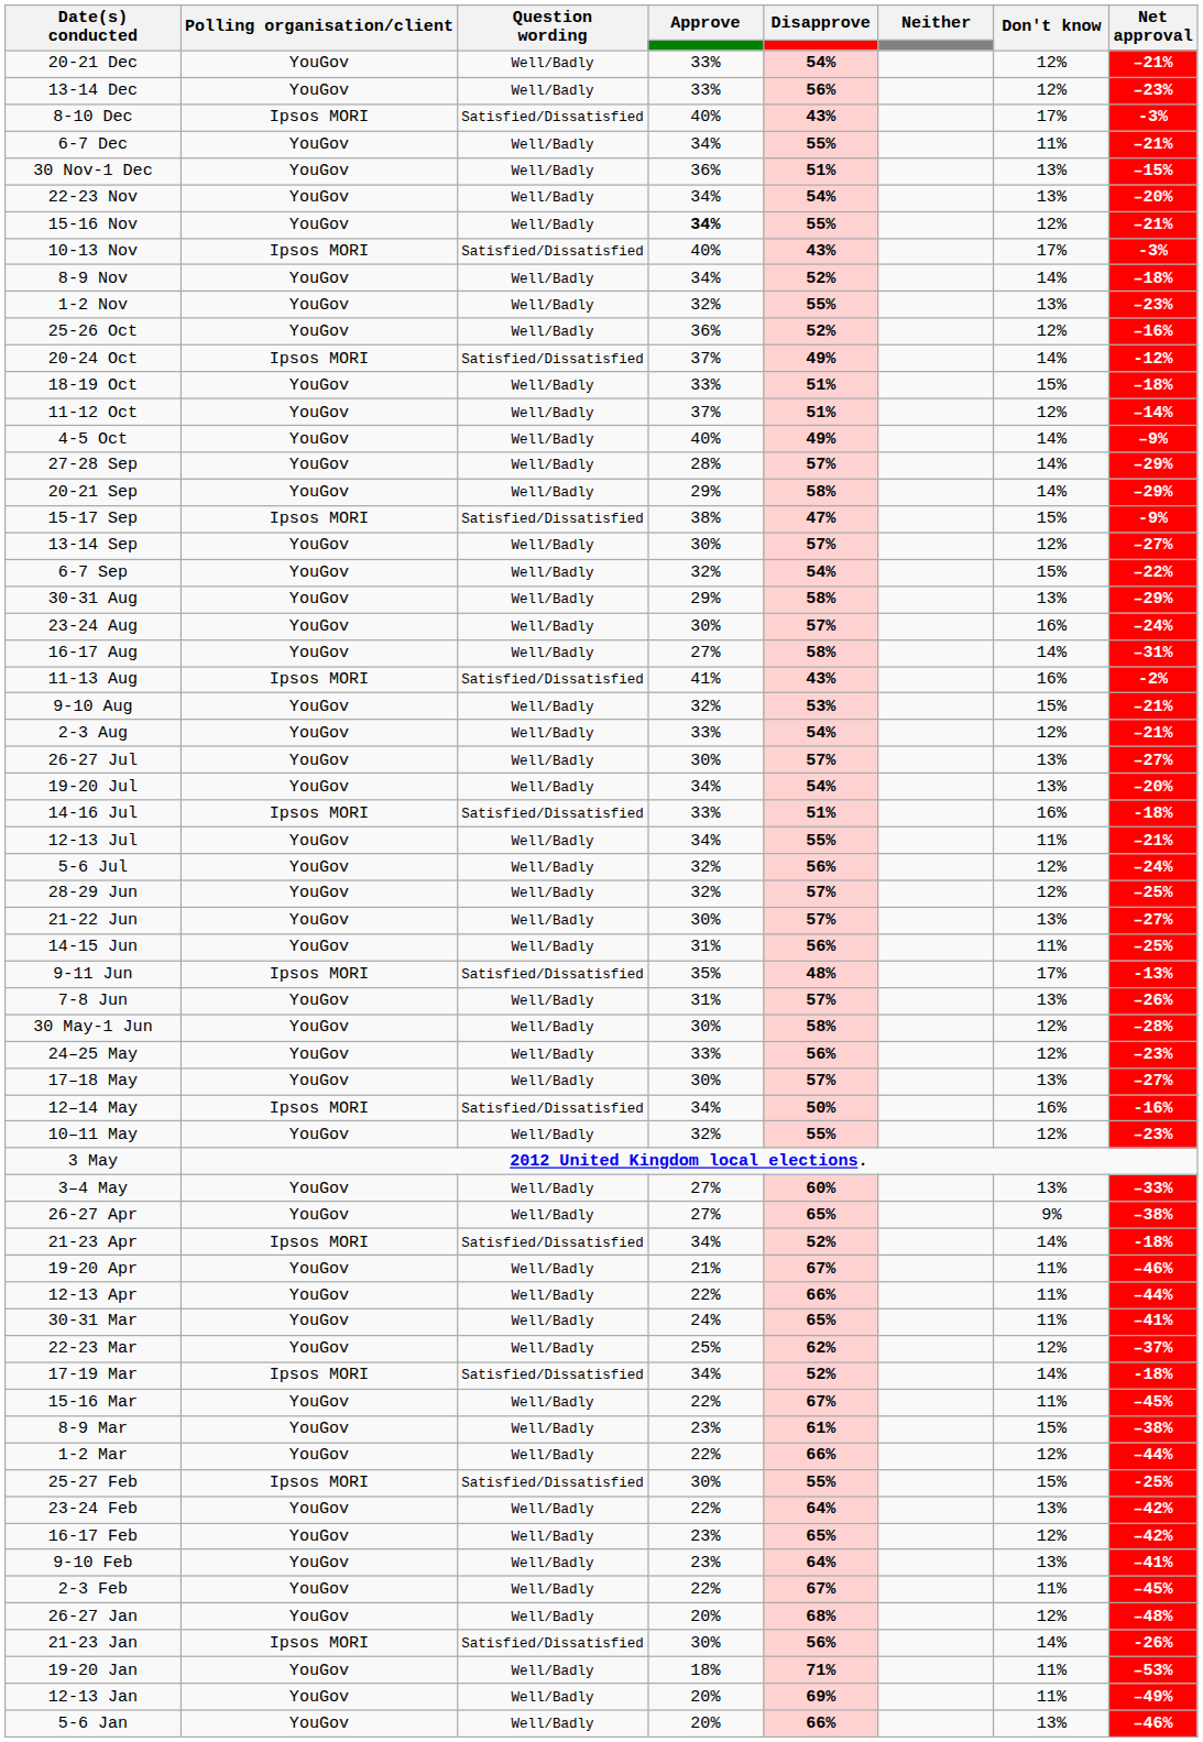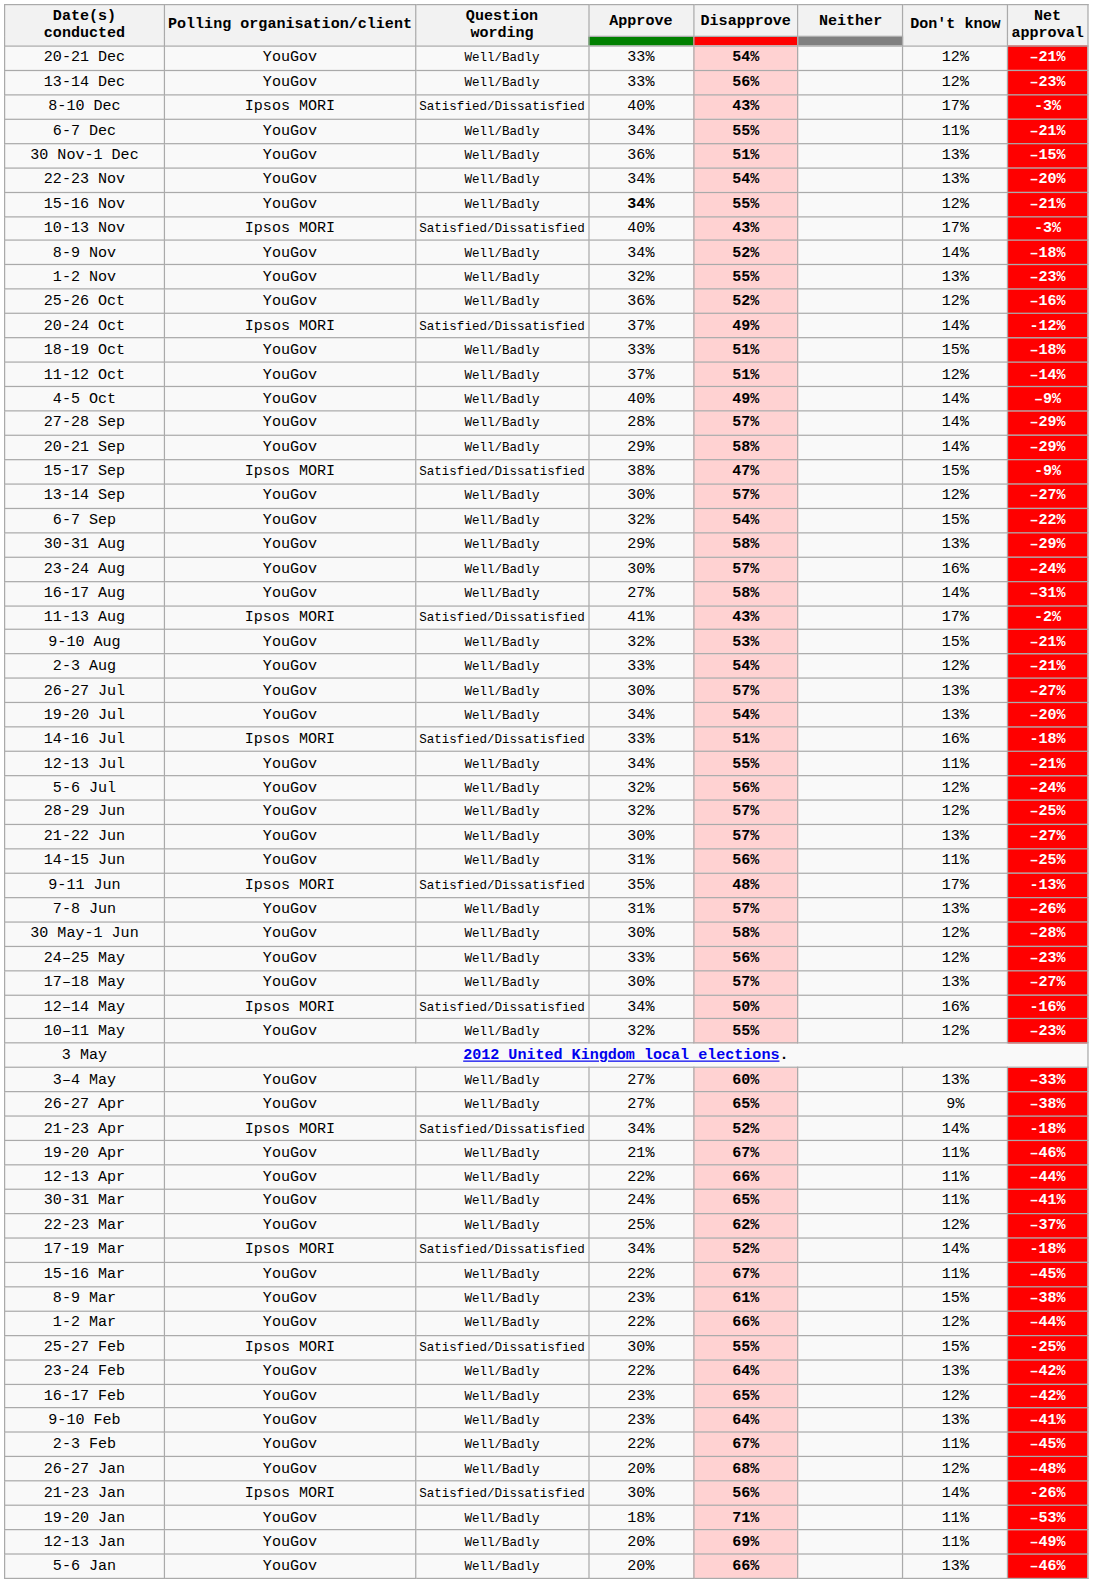11-13 Aug | Don't know: 16% -> 17%
